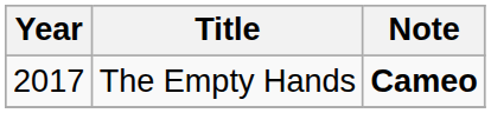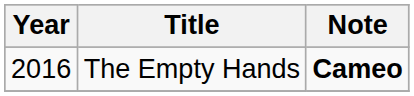The Empty Hands | Year: 2017 -> 2016
